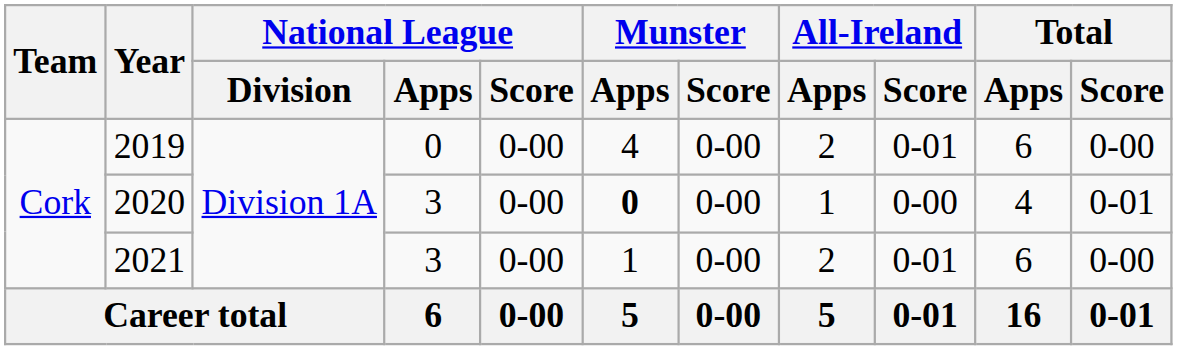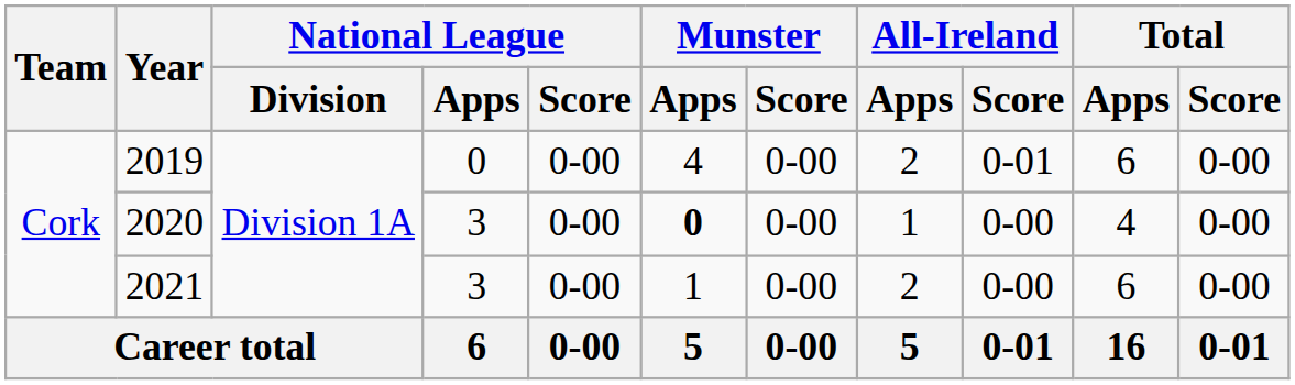2020 | Total / Score: 0-01 -> 0-00
2021 | All-Ireland / Score: 0-01 -> 0-00
